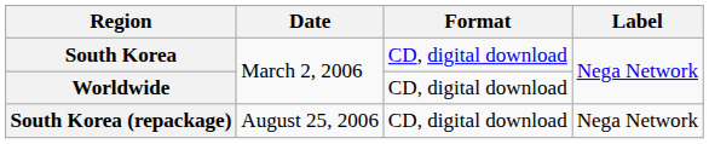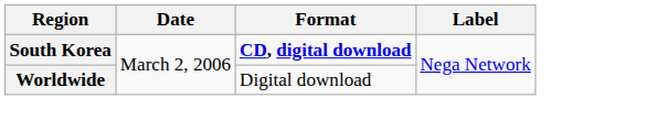South Korea | Format: normal -> bold
Worldwide | Format: CD, digital download -> Digital download
- row: South Korea (repackage) | August 25, 2006 | CD, digital download | Nega Network
